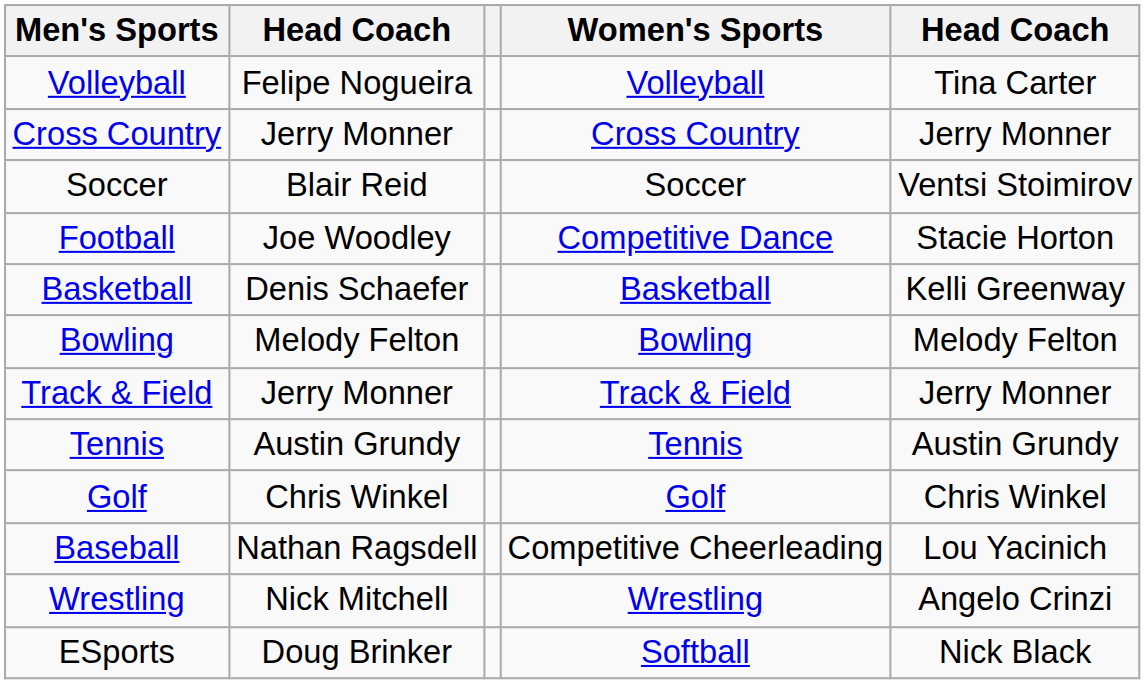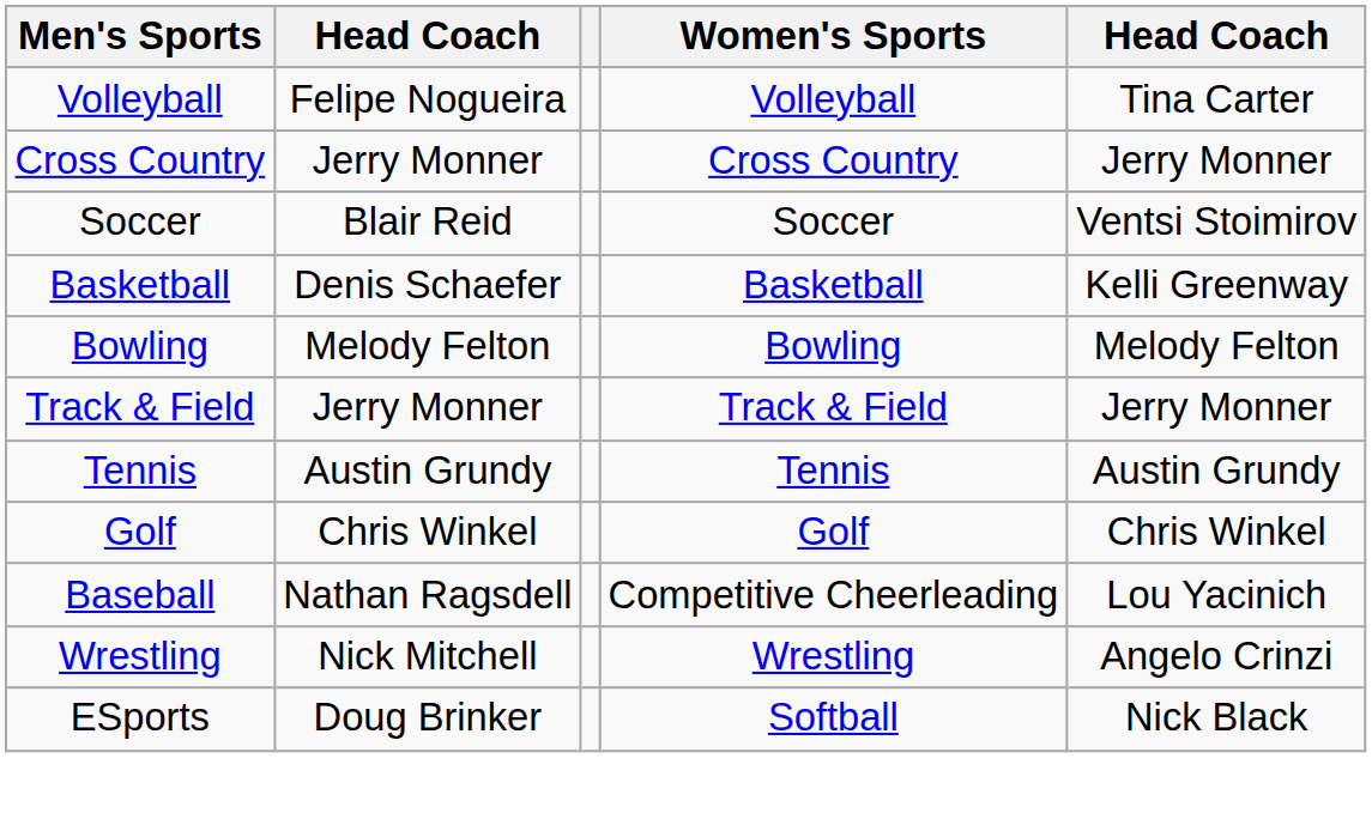- row: Football | Joe Woodley | Competitive Dance | Stacie Horton
